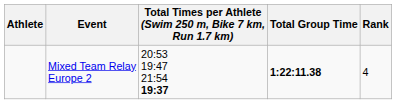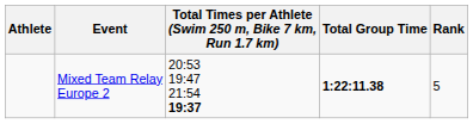Mixed Team Relay Europe 2 | Rank: 4 -> 5
